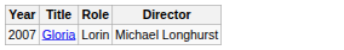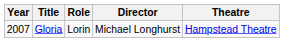+ column: Theatre | Hampstead Theatre
